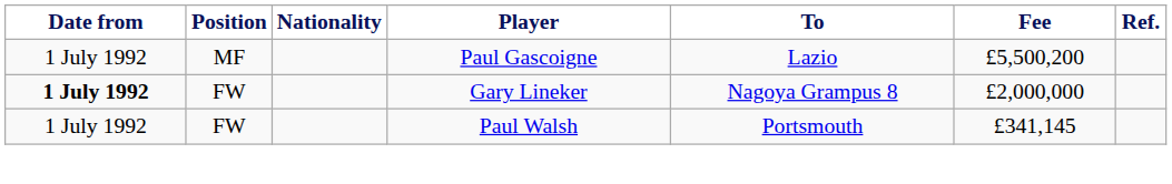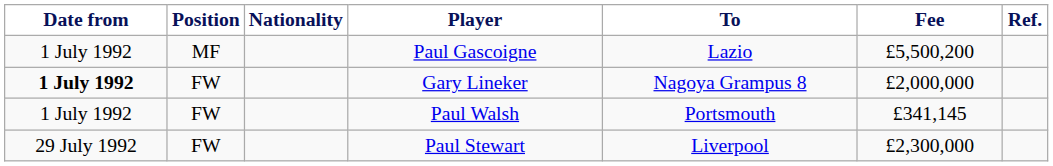+ row: 29 July 1992 | FW | Paul Stewart | Liverpool | £2,300,000
